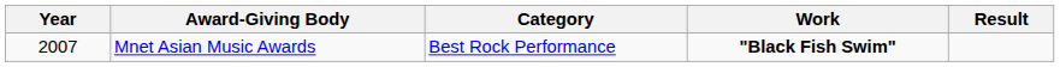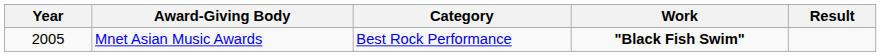Mnet Asian Music Awards | Year: 2007 -> 2005
